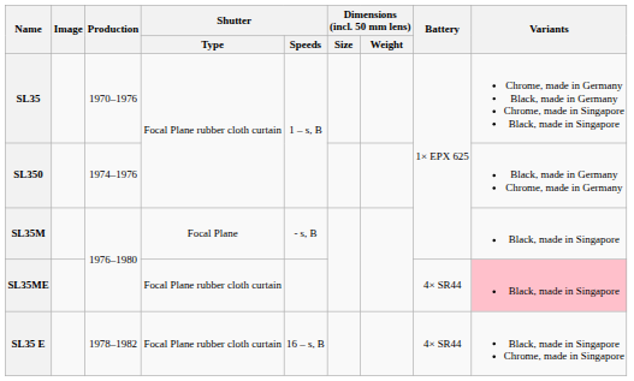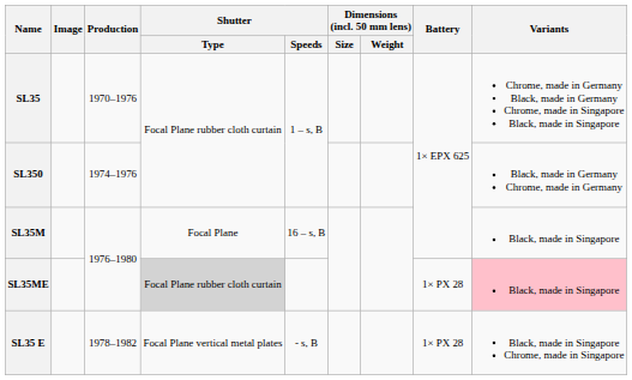SL35M | Shutter / Speeds: - s, B -> 16 – s, B
SL35ME | Shutter / Type: no background -> lightgrey background
SL35ME | Battery: 4× SR44 -> 1× PX 28
SL35 E | Shutter / Type: Focal Plane rubber cloth curtain -> Focal Plane vertical metal plates
SL35 E | Shutter / Speeds: 16 – s, B -> - s, B
SL35 E | Battery: 4× SR44 -> 1× PX 28
